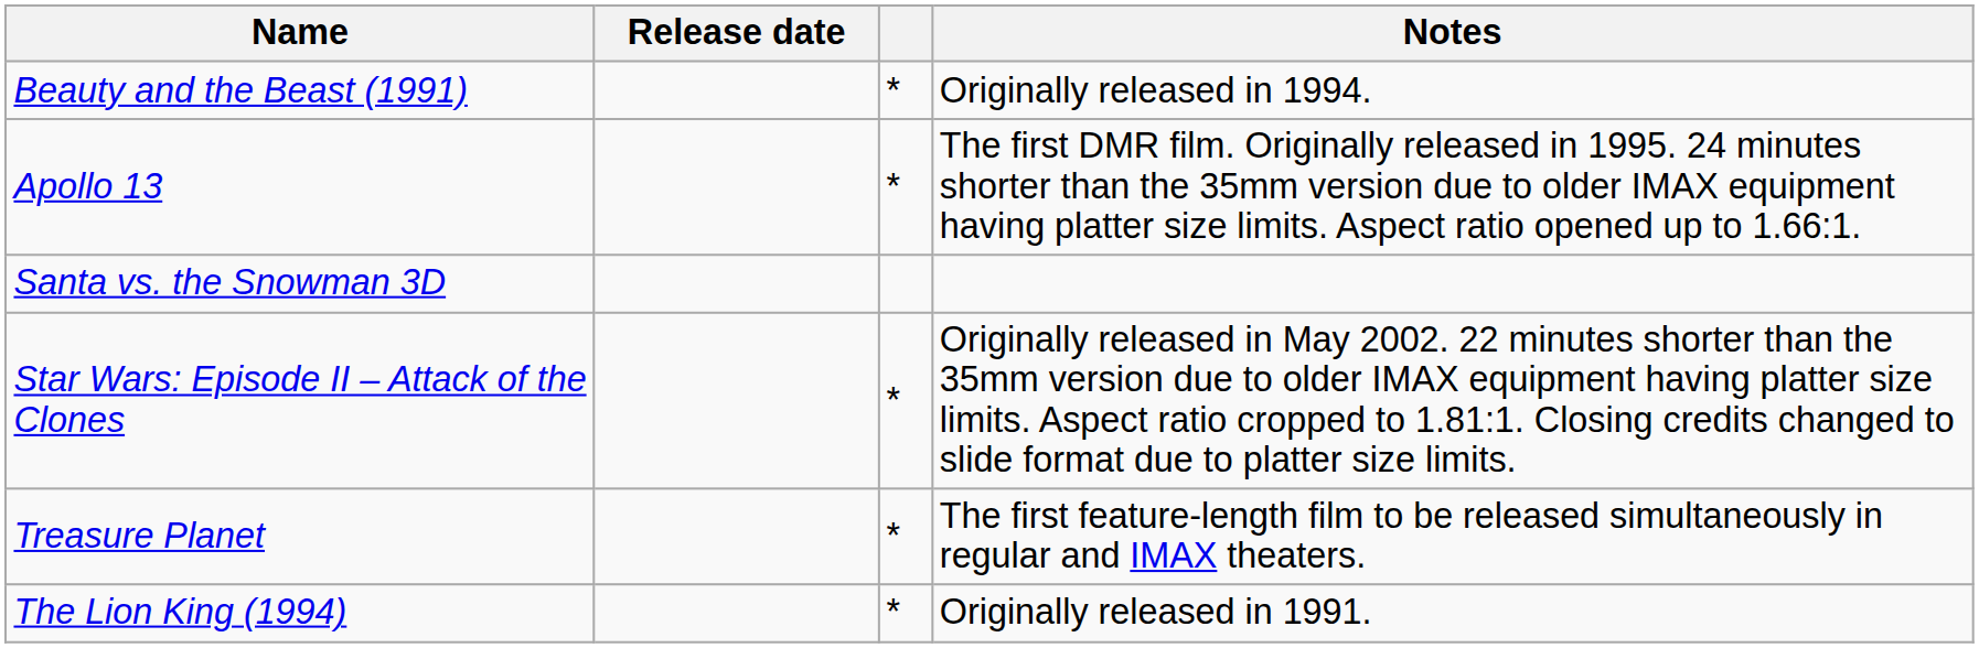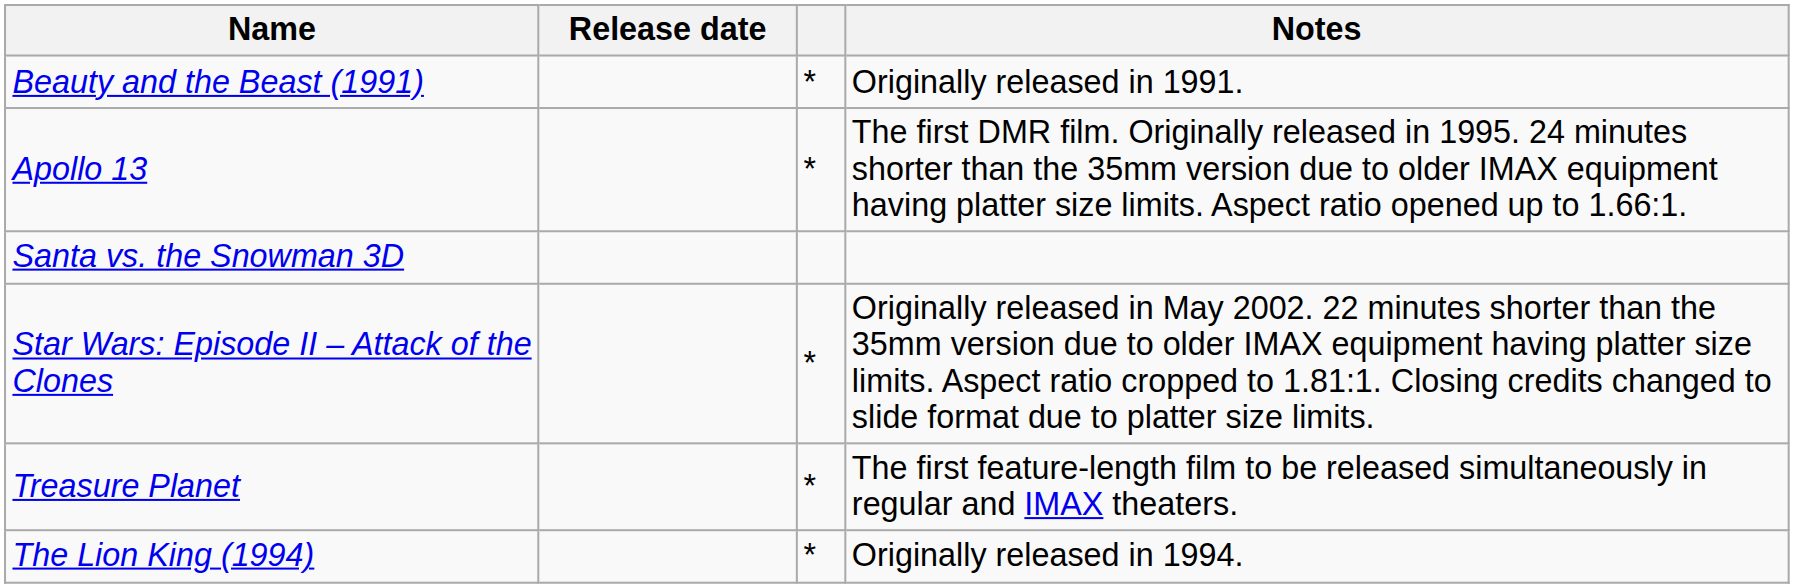Beauty and the Beast (1991) | Notes: Originally released in 1994. -> Originally released in 1991.
The Lion King (1994) | Notes: Originally released in 1991. -> Originally released in 1994.
